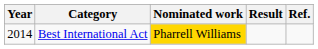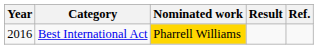Best International Act | Year: 2014 -> 2016
